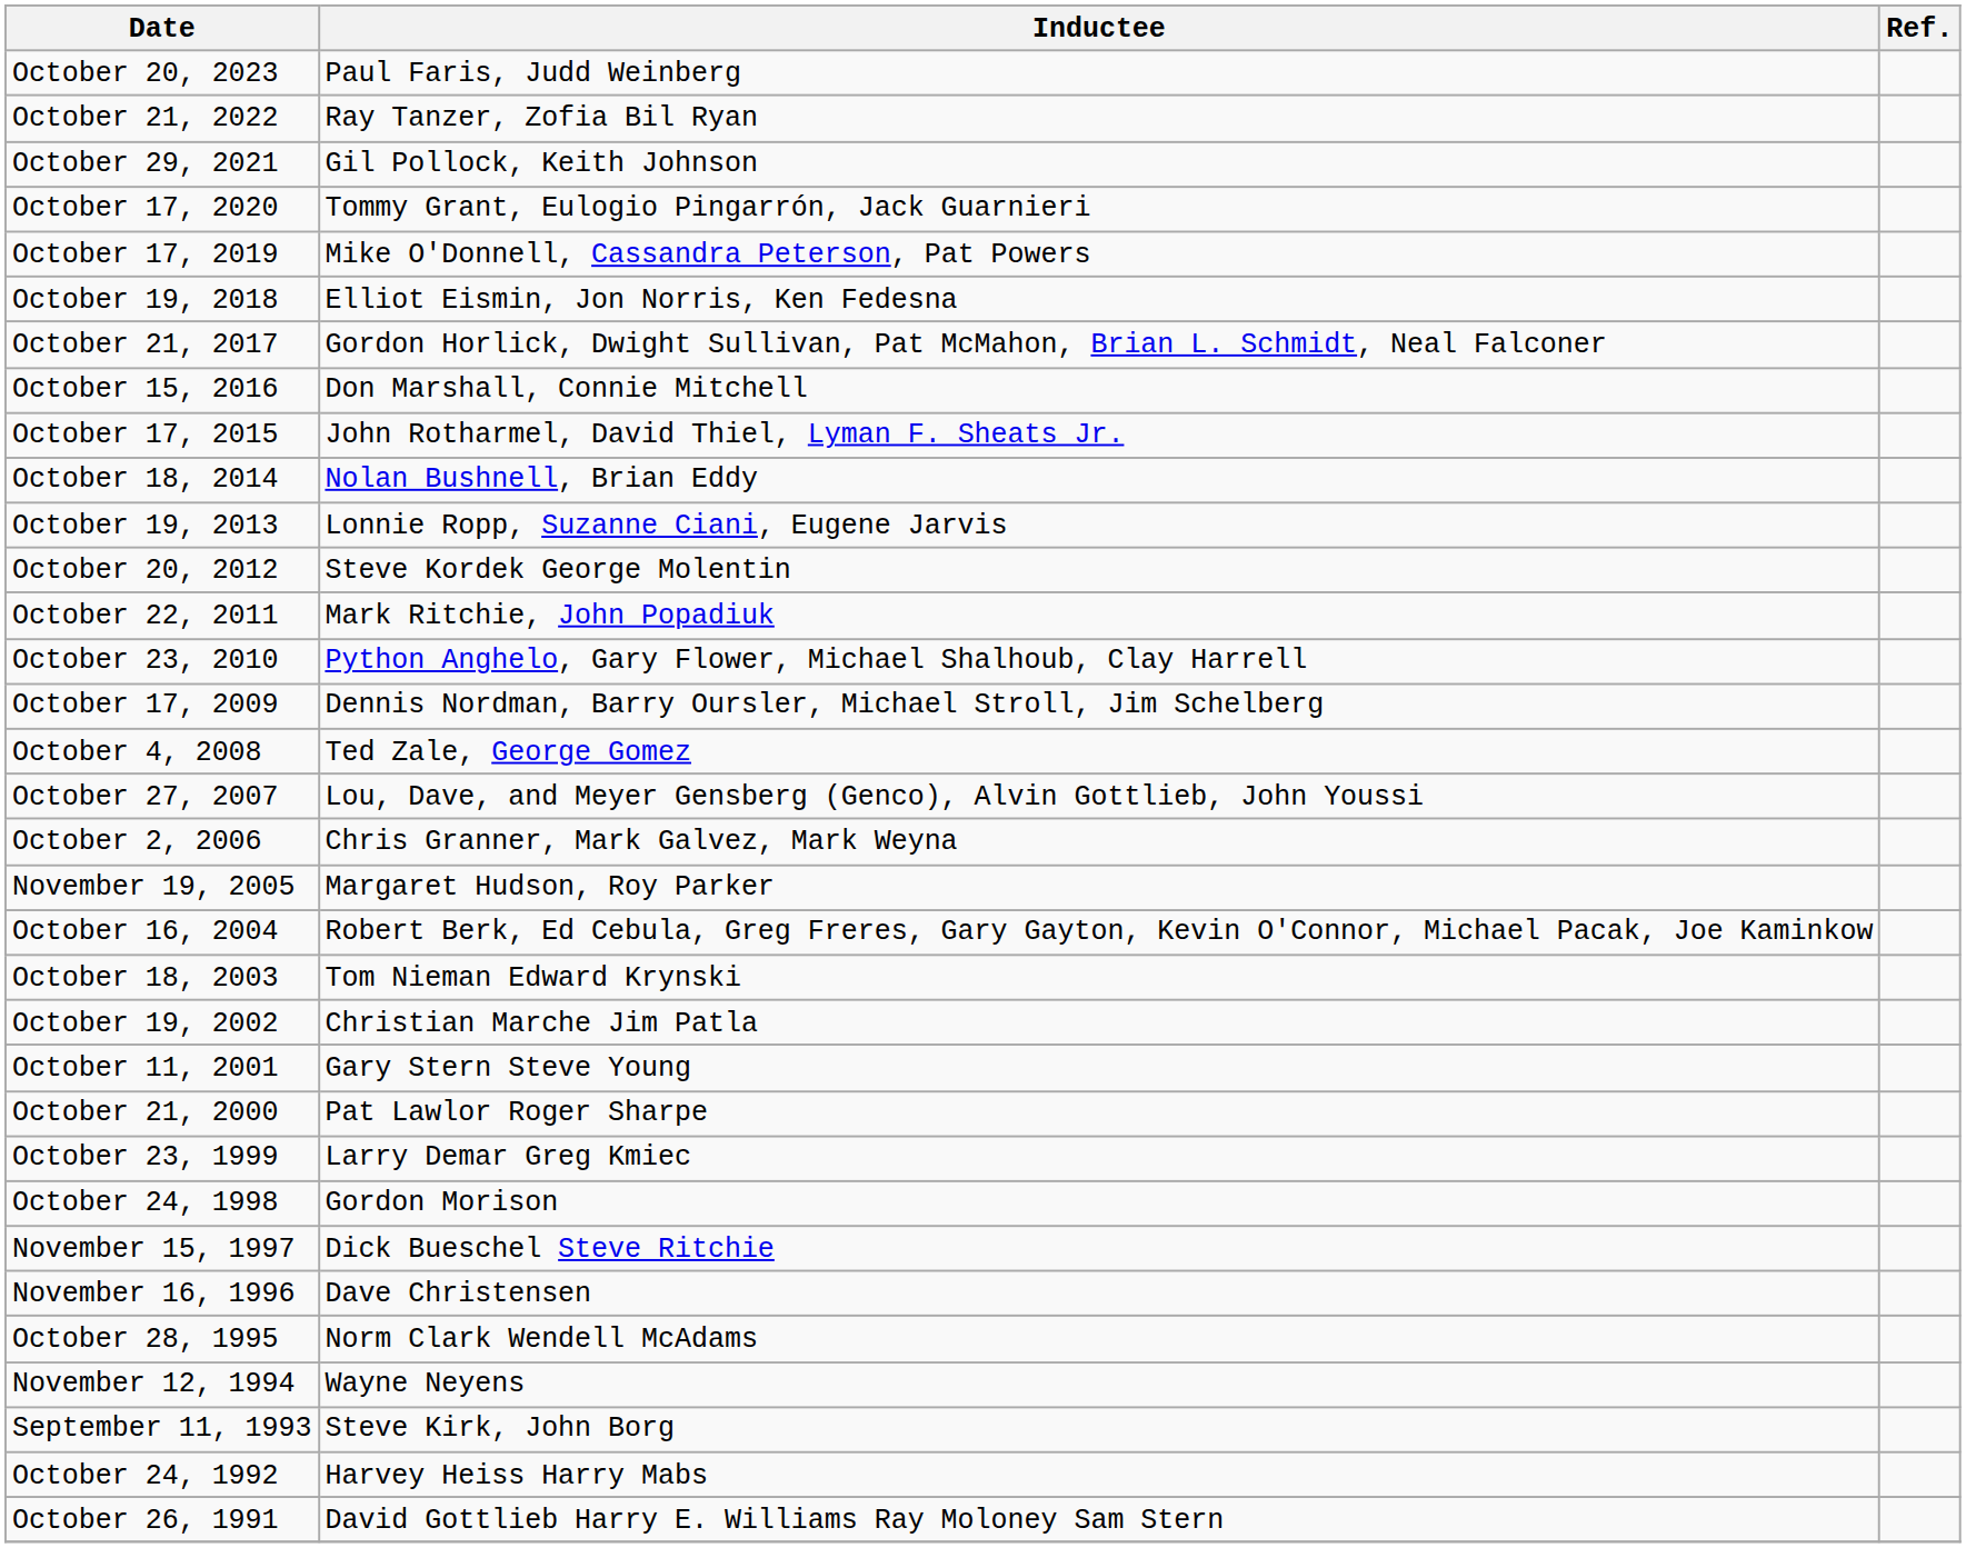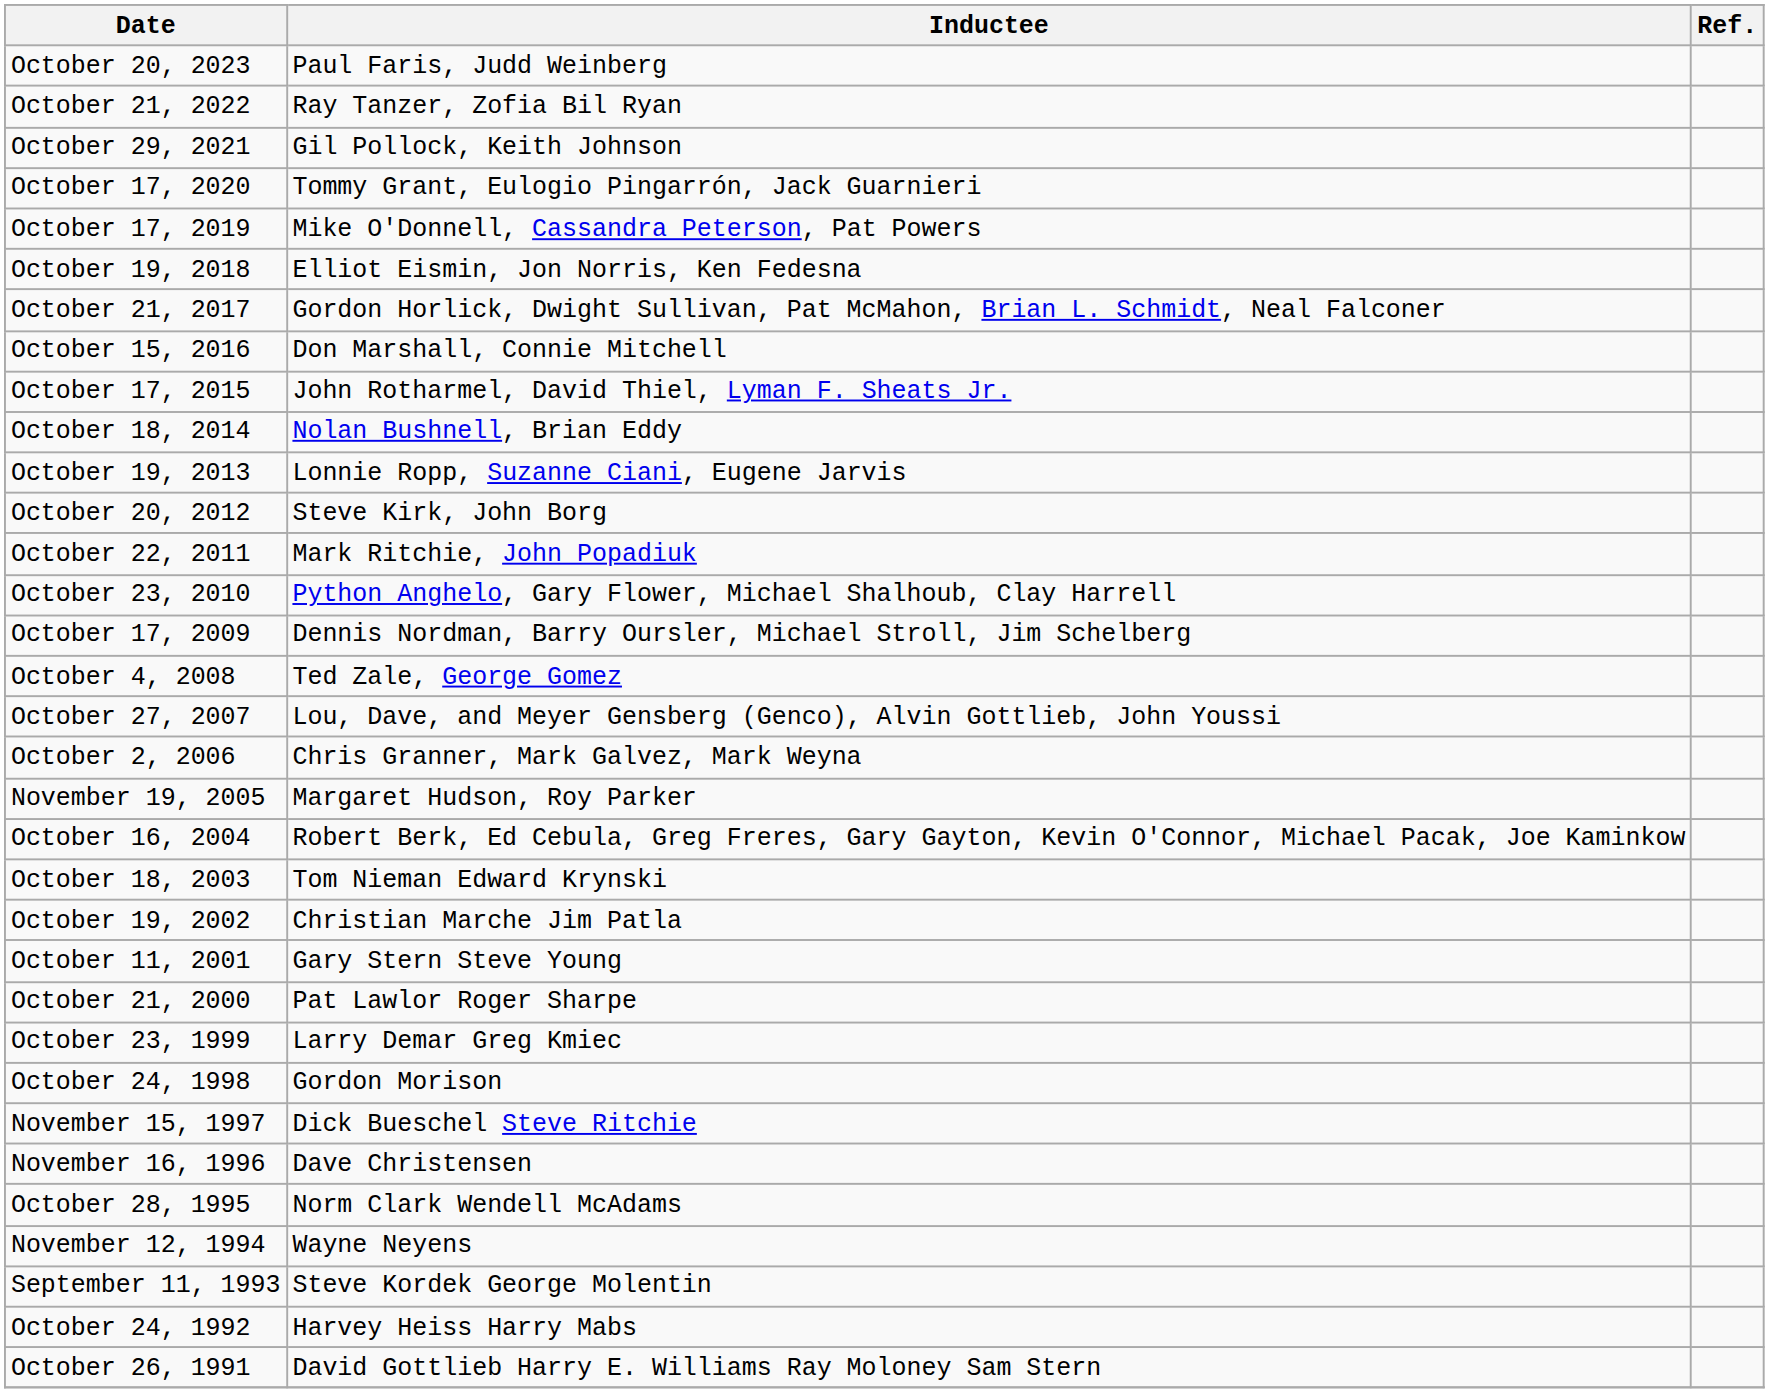October 20, 2012 | Inductee: Steve Kordek George Molentin -> Steve Kirk, John Borg
September 11, 1993 | Inductee: Steve Kirk, John Borg -> Steve Kordek George Molentin
